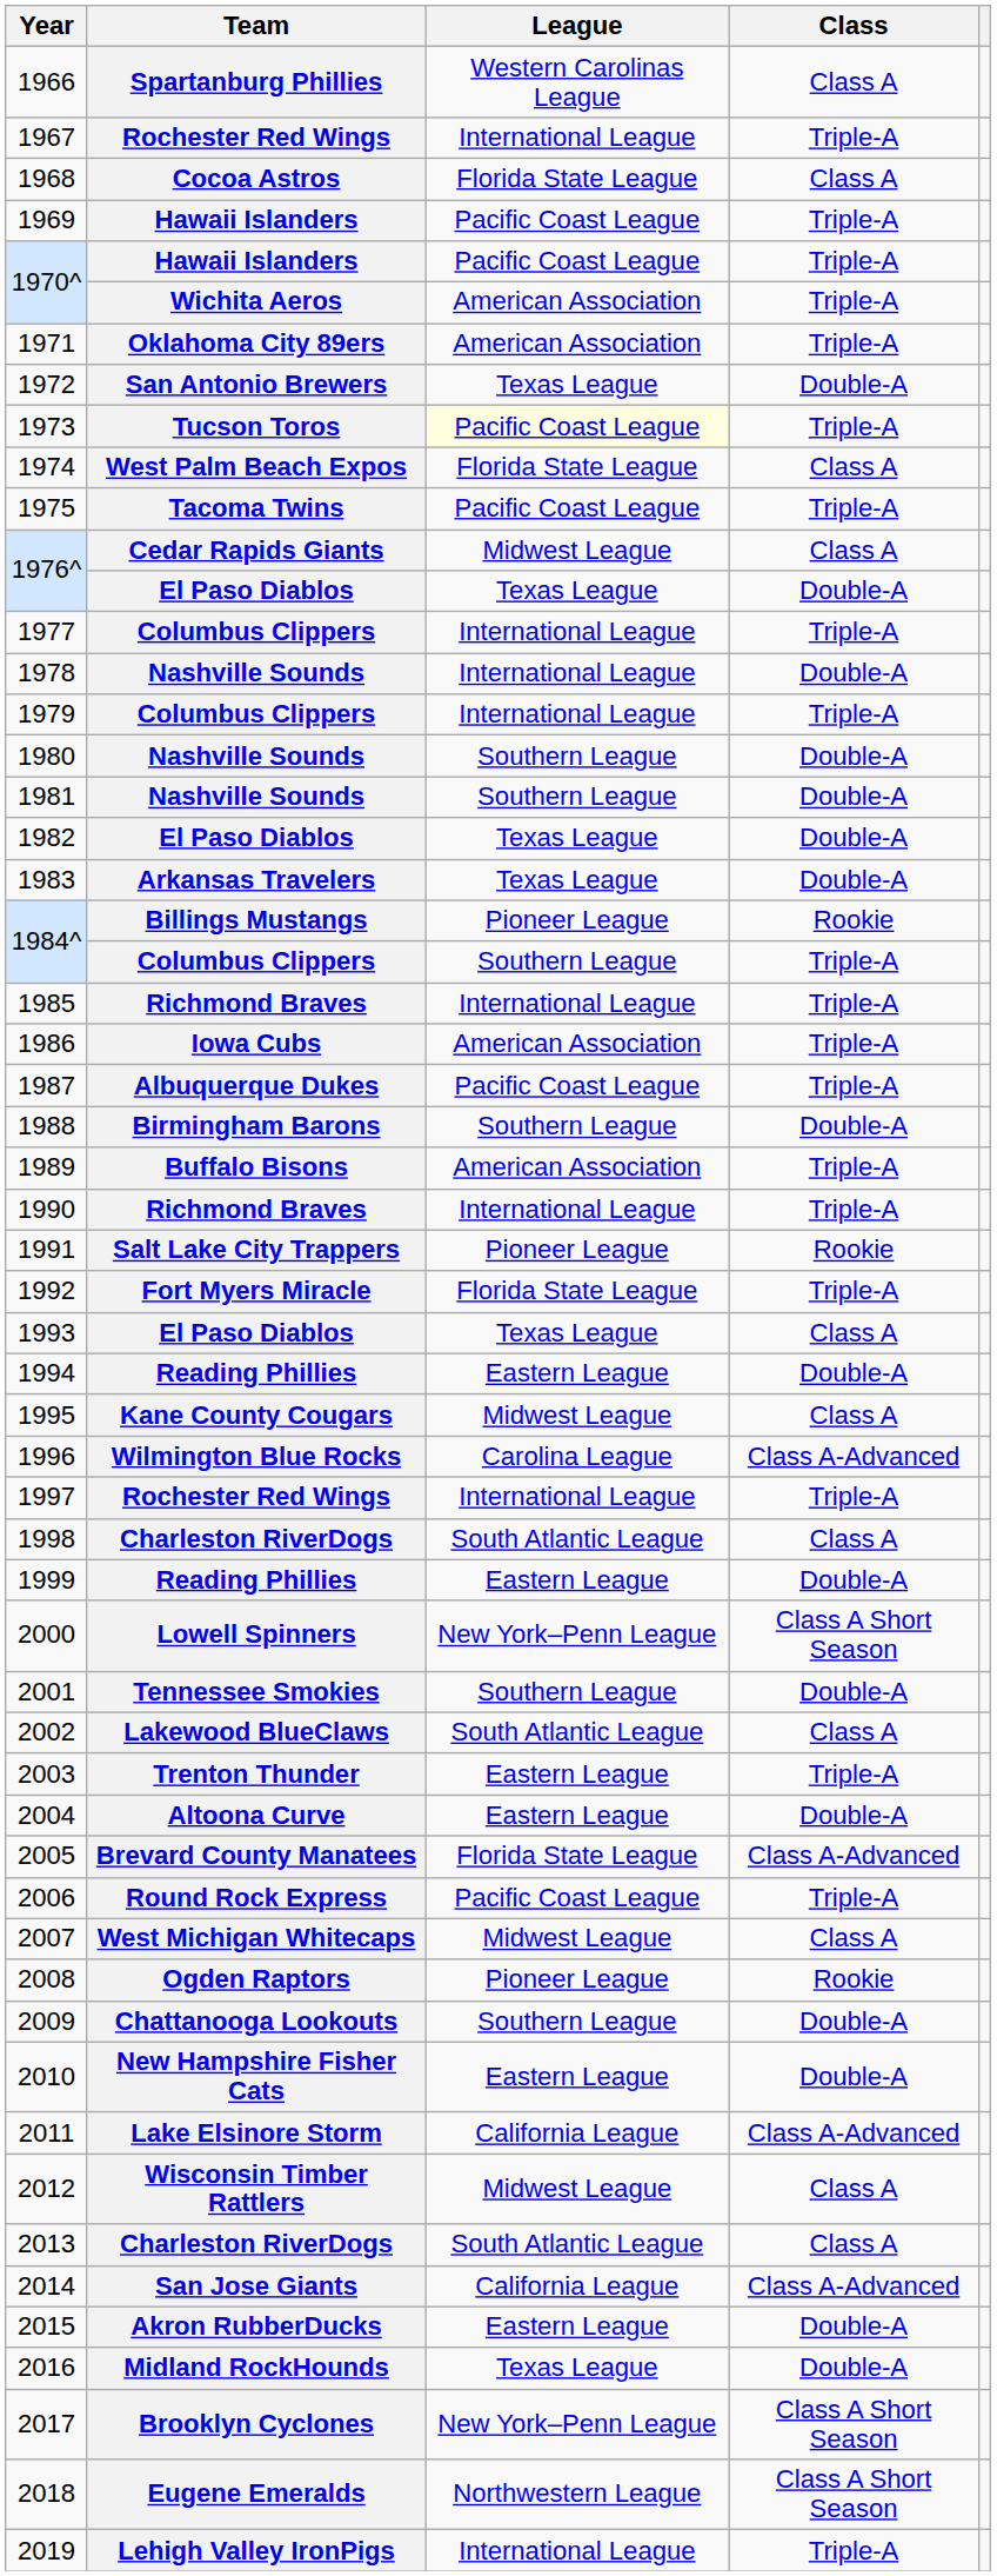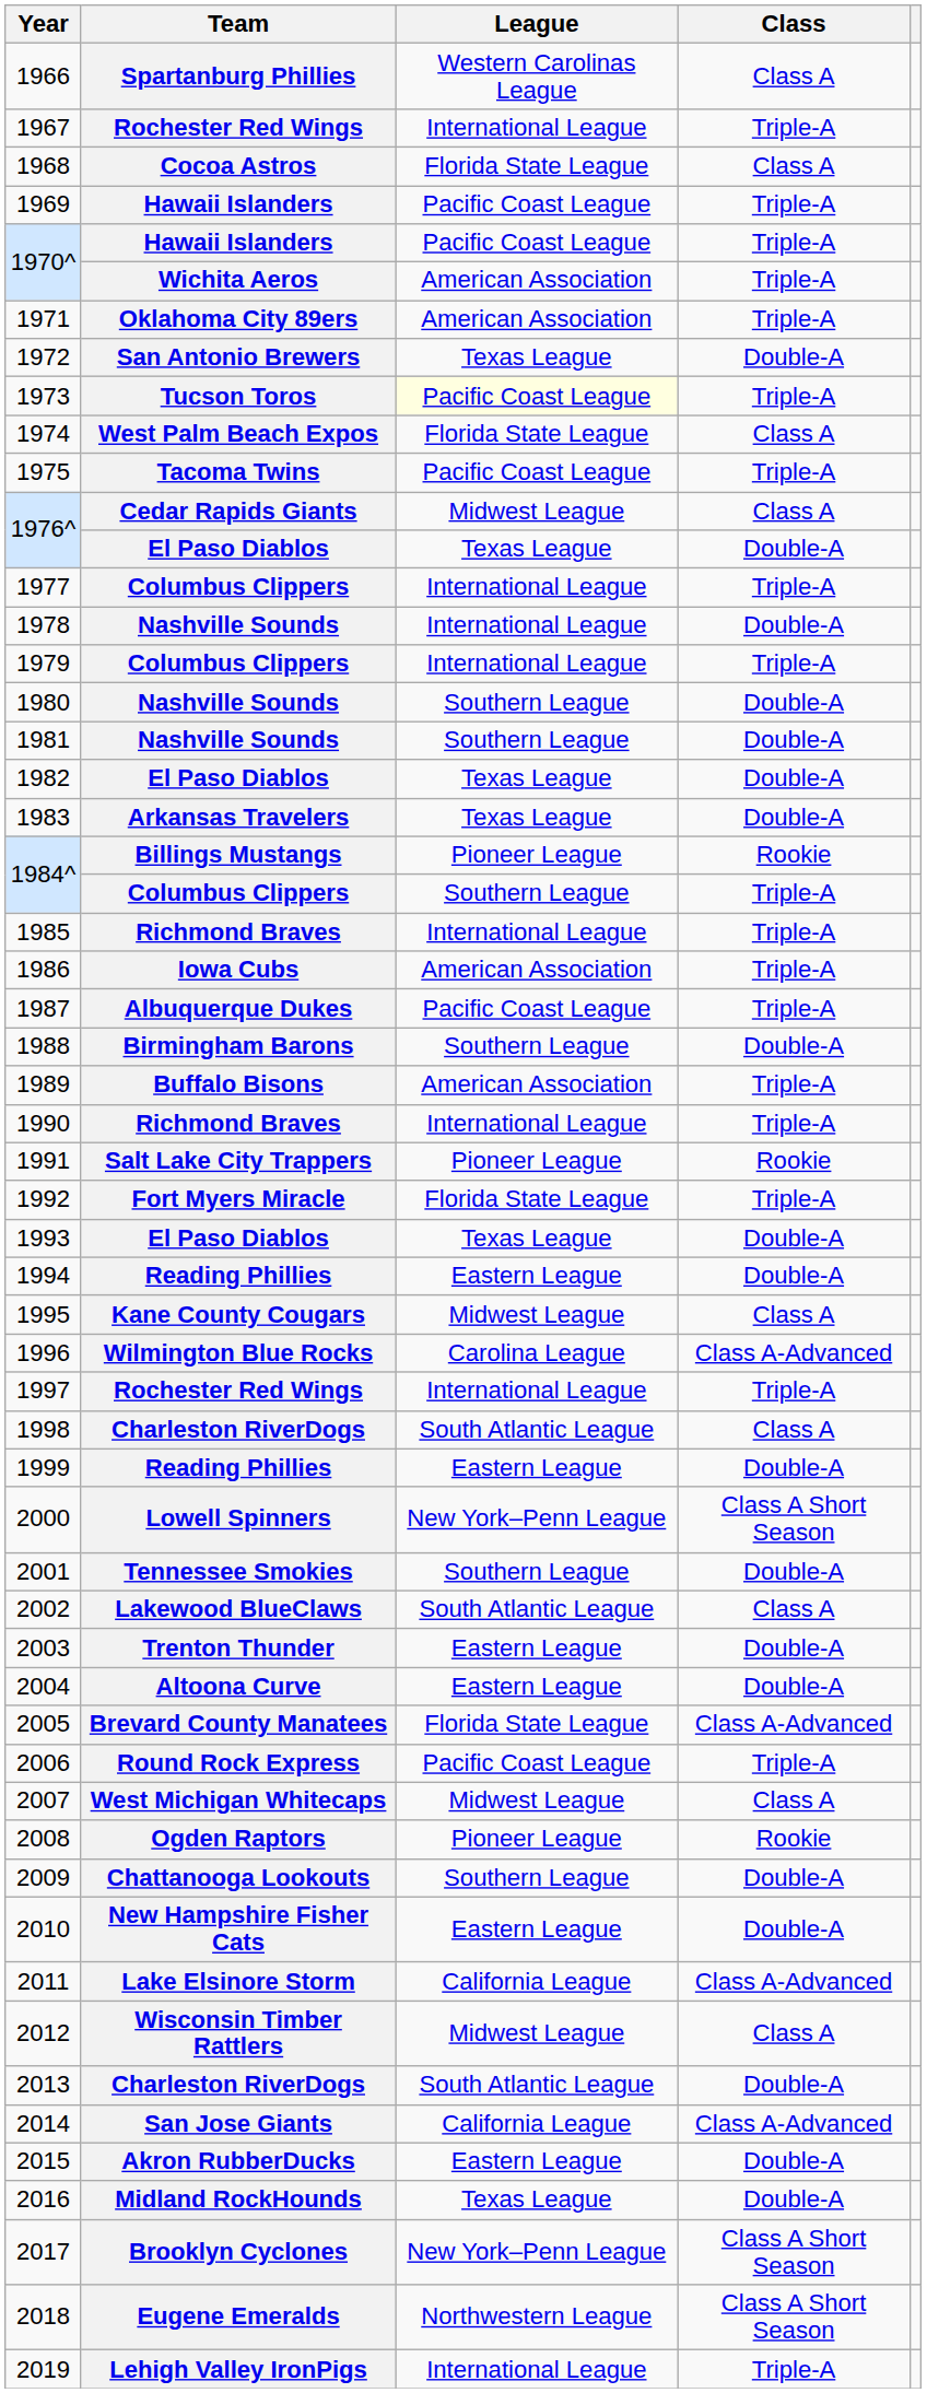1993 | Class: Class A -> Double-A
2003 | Class: Triple-A -> Double-A
2013 | Class: Class A -> Double-A
